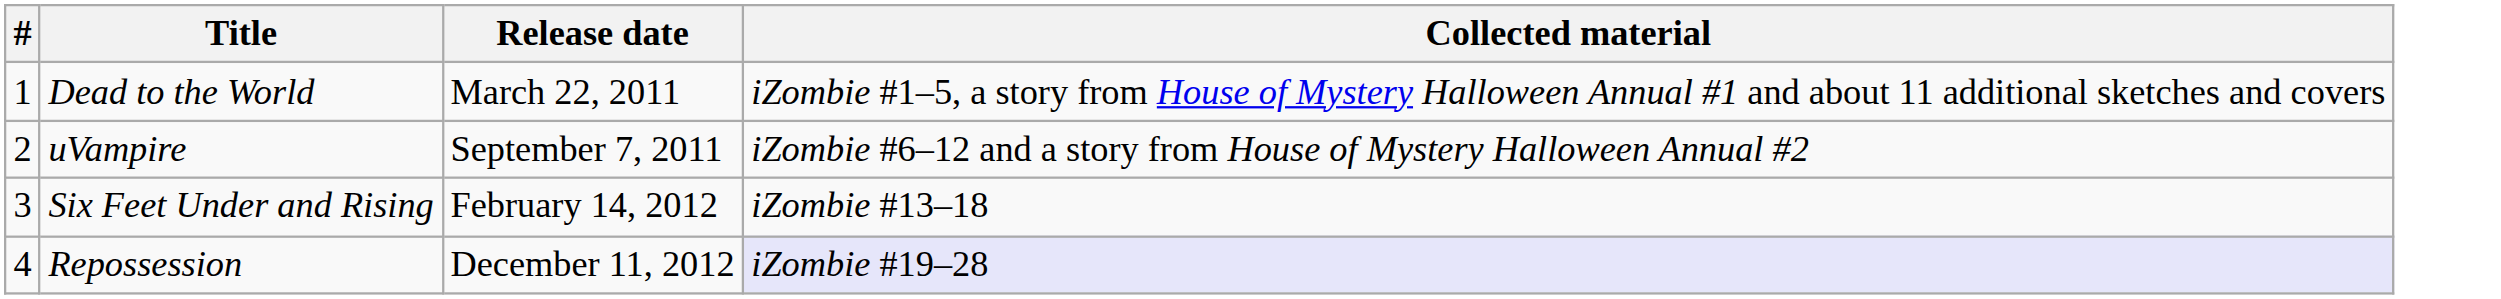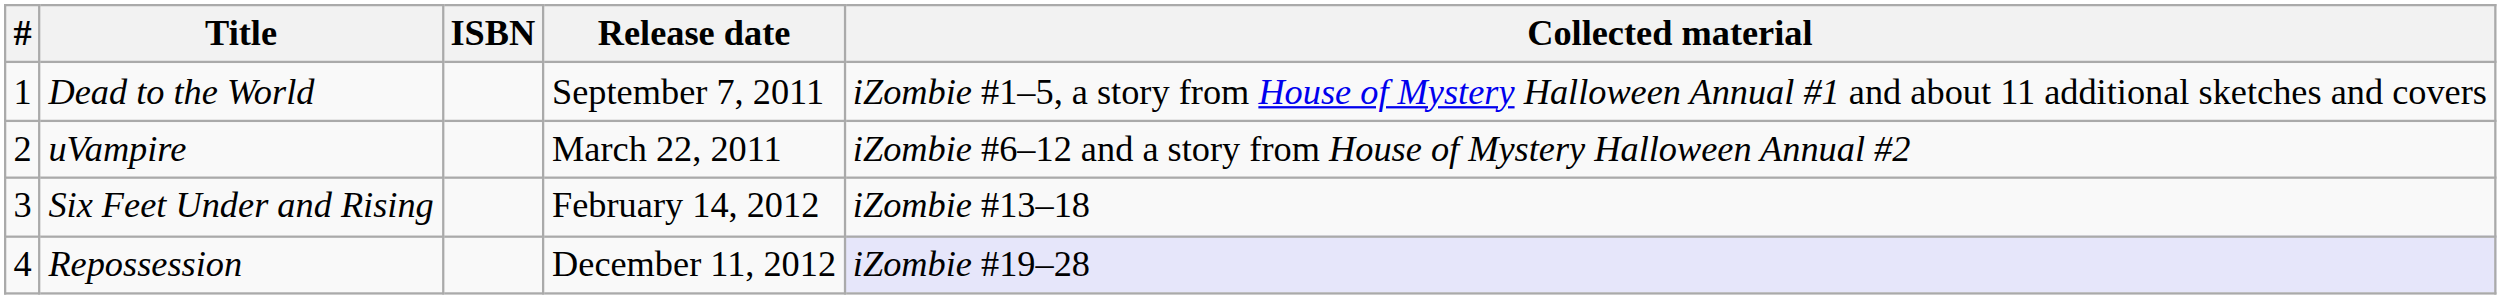+ column: ISBN
Dead to the World | Release date: March 22, 2011 -> September 7, 2011
uVampire | Release date: September 7, 2011 -> March 22, 2011
